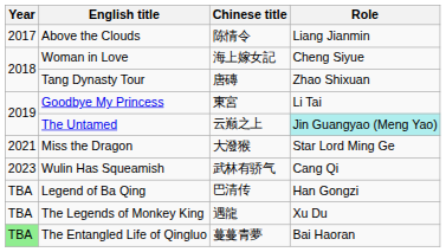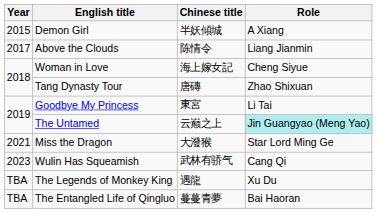+ row: 2015 | Demon Girl | 半妖傾城 | A Xiang
- row: TBA | Legend of Ba Qing | 巴清传 | Han Gongzi
The Entangled Life of Qingluo | Year: lightgreen background -> no background
